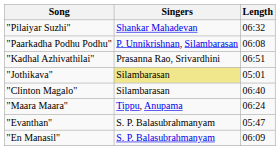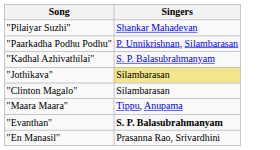- column: Length | 06:32 | 06:08 | 06:51 | 05:01 | 06:40 | 06:24 | 05:47 | 06:09
"Kadhal Azhivathilai" | Singers: Prasanna Rao, Srivardhini -> S. P. Balasubrahmanyam
"Evanthan" | Singers: normal -> bold
"En Manasil" | Singers: S. P. Balasubrahmanyam -> Prasanna Rao, Srivardhini
